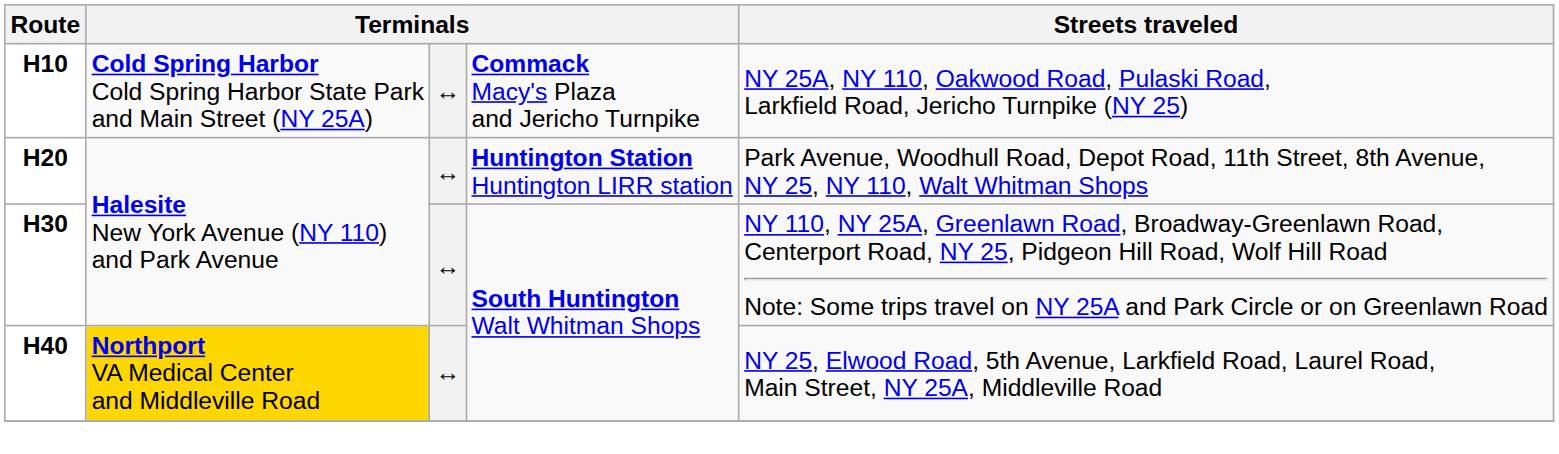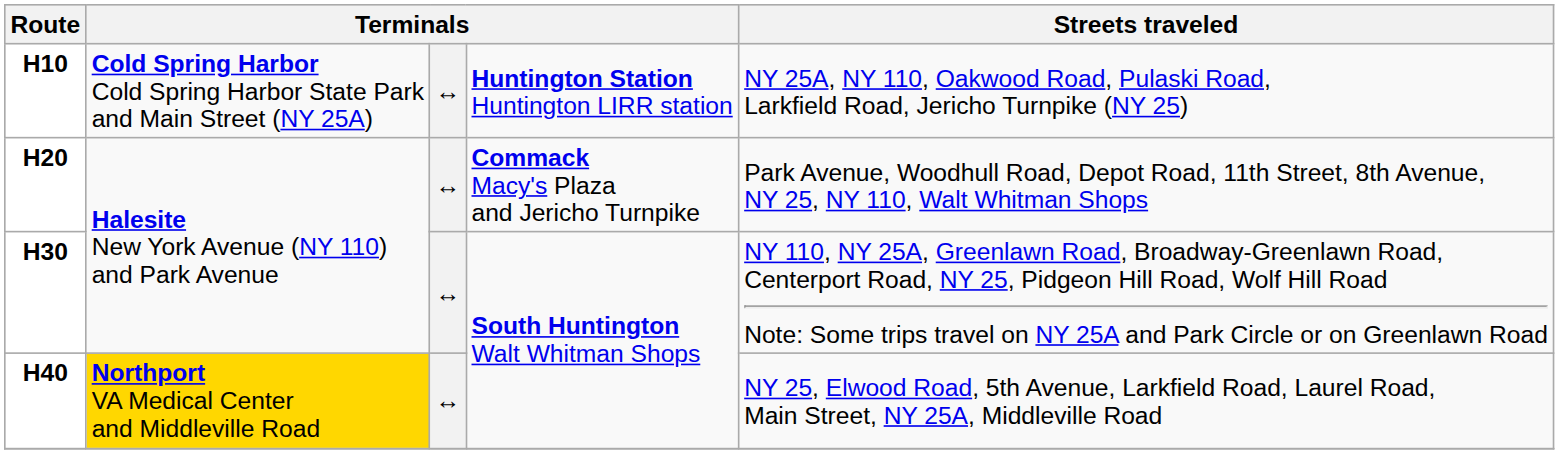H10 | column 4: Commack Macy's Plaza and Jericho Turnpike -> Huntington Station Huntington LIRR station
H20 | column 4: Huntington Station Huntington LIRR station -> Commack Macy's Plaza and Jericho Turnpike
